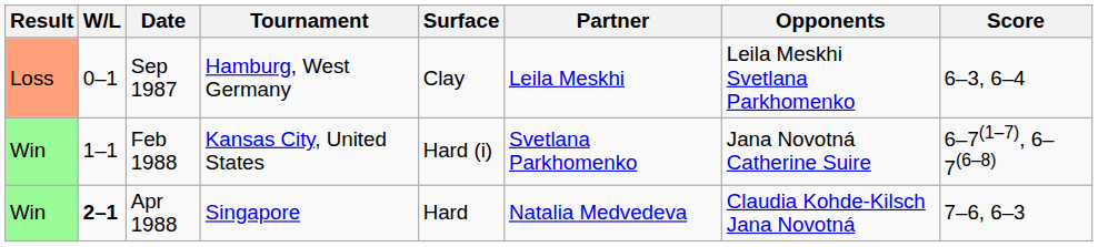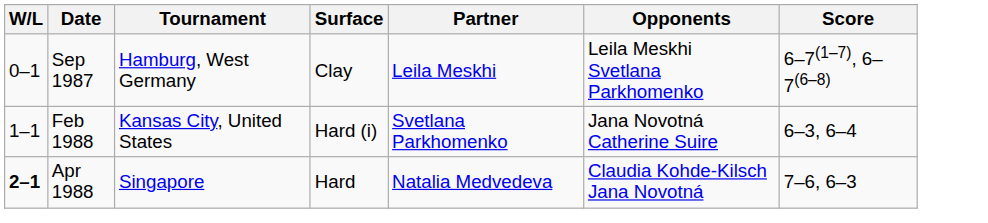- column: Result | Loss | Win | Win
Sep 1987 | Score: 6–3, 6–4 -> 6–7(1–7), 6–7(6–8)
Feb 1988 | Score: 6–7(1–7), 6–7(6–8) -> 6–3, 6–4
